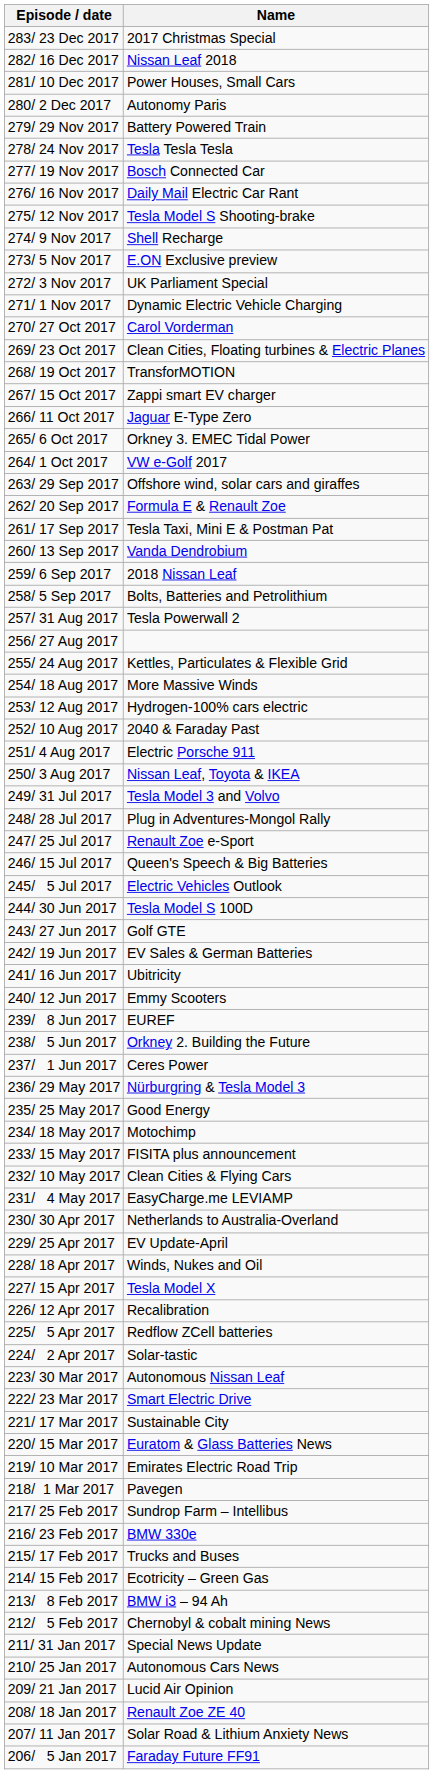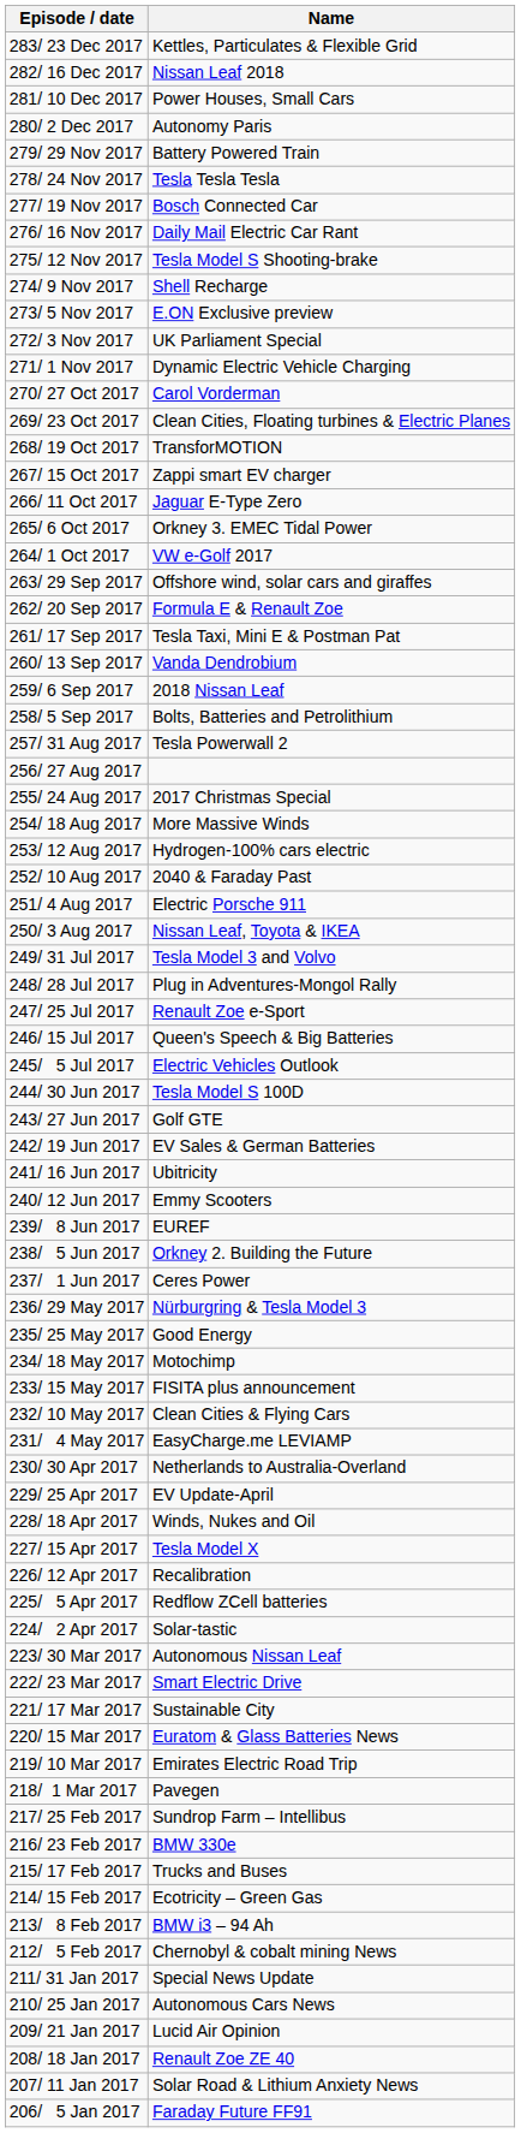283/ 23 Dec 2017 | Name: 2017 Christmas Special -> Kettles, Particulates & Flexible Grid
255/ 24 Aug 2017 | Name: Kettles, Particulates & Flexible Grid -> 2017 Christmas Special
